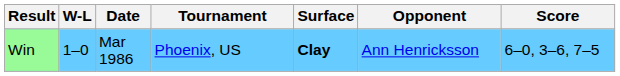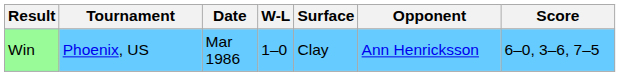columns swapped: W-L <-> Tournament
Win | Surface: bold -> normal
